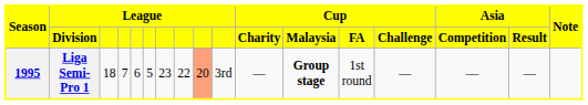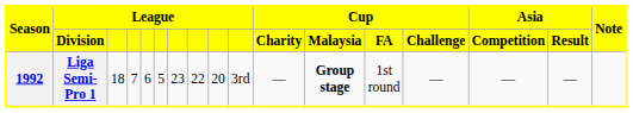Liga Semi-Pro 1 | Season: 1995 -> 1992
Liga Semi-Pro 1 | column 9: lightsalmon background -> no background
